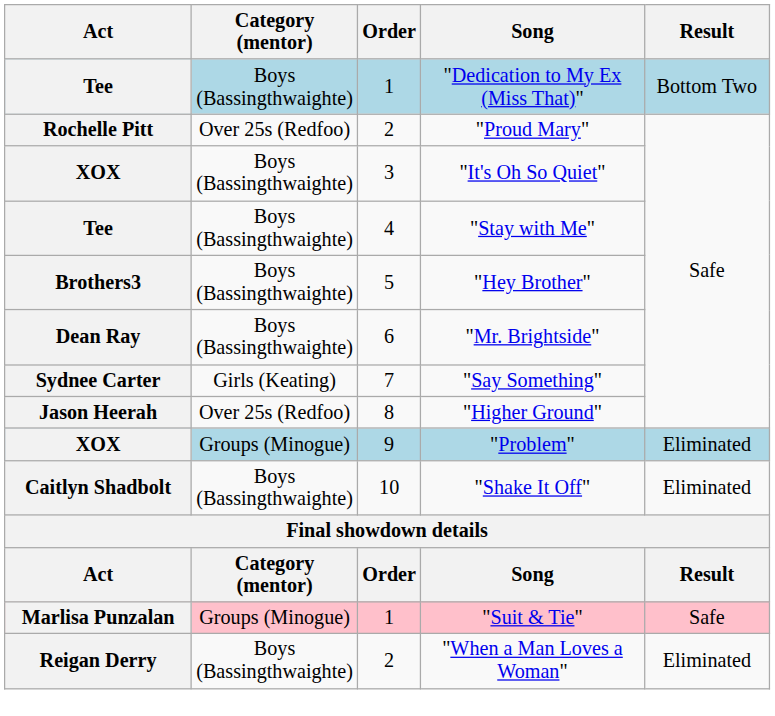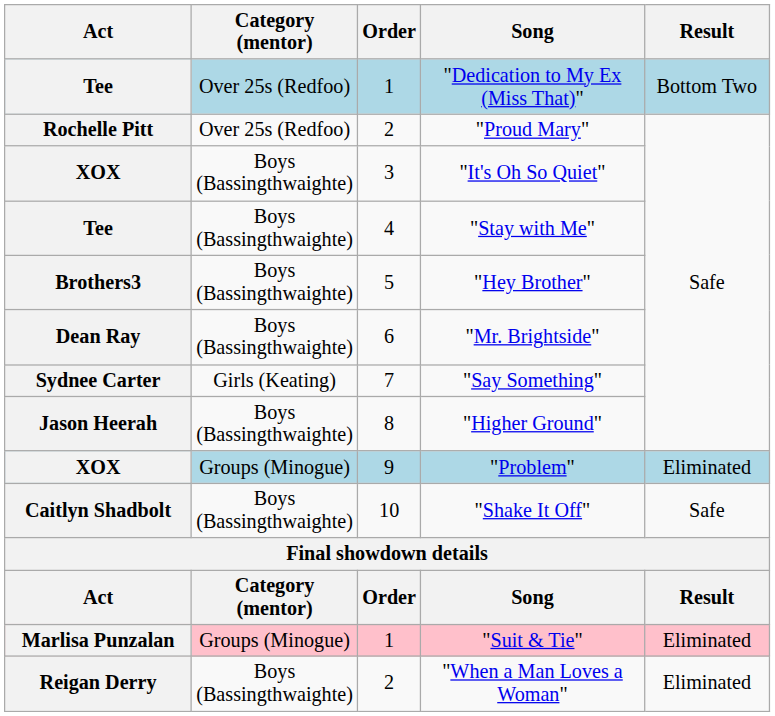"Dedication to My Ex (Miss That)" | Category (mentor): Boys (Bassingthwaighte) -> Over 25s (Redfoo)
"Higher Ground" | Category (mentor): Over 25s (Redfoo) -> Boys (Bassingthwaighte)
"Shake It Off" | Result: Eliminated -> Safe
"Suit & Tie" | Result: Safe -> Eliminated
